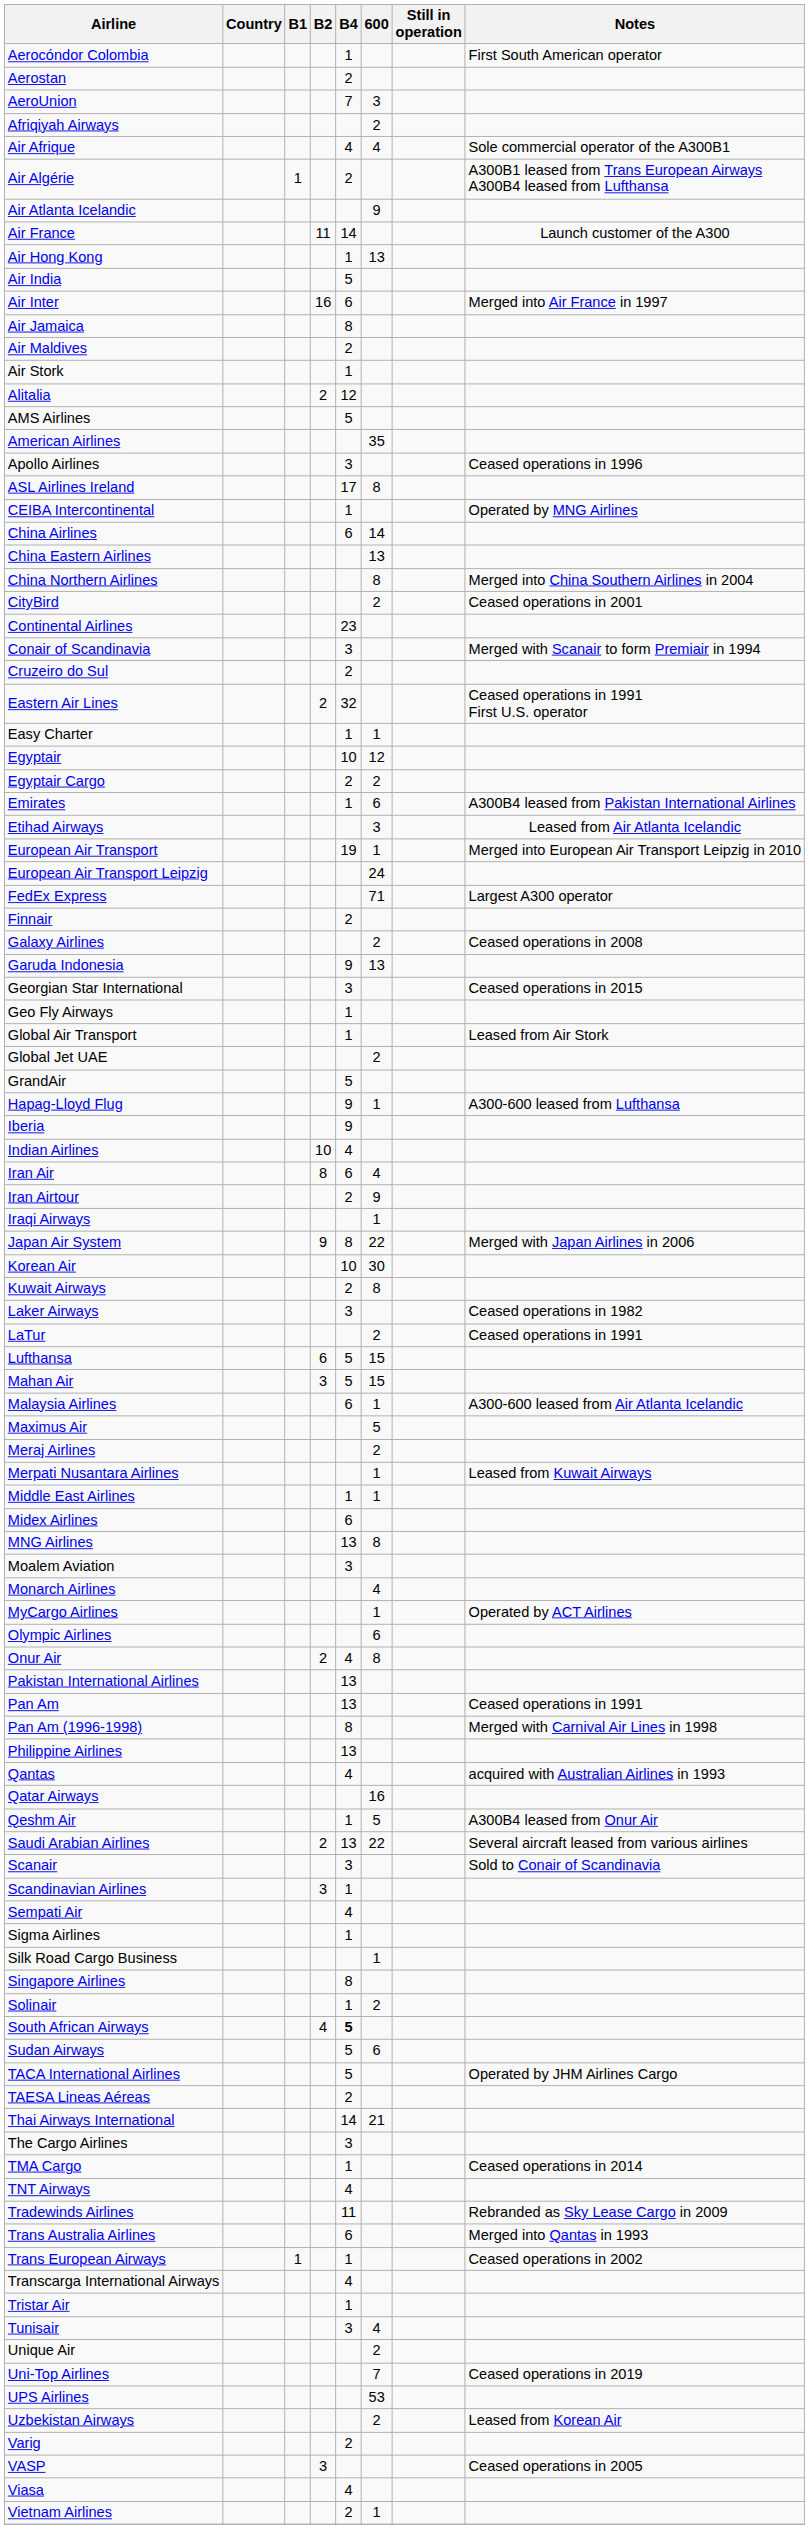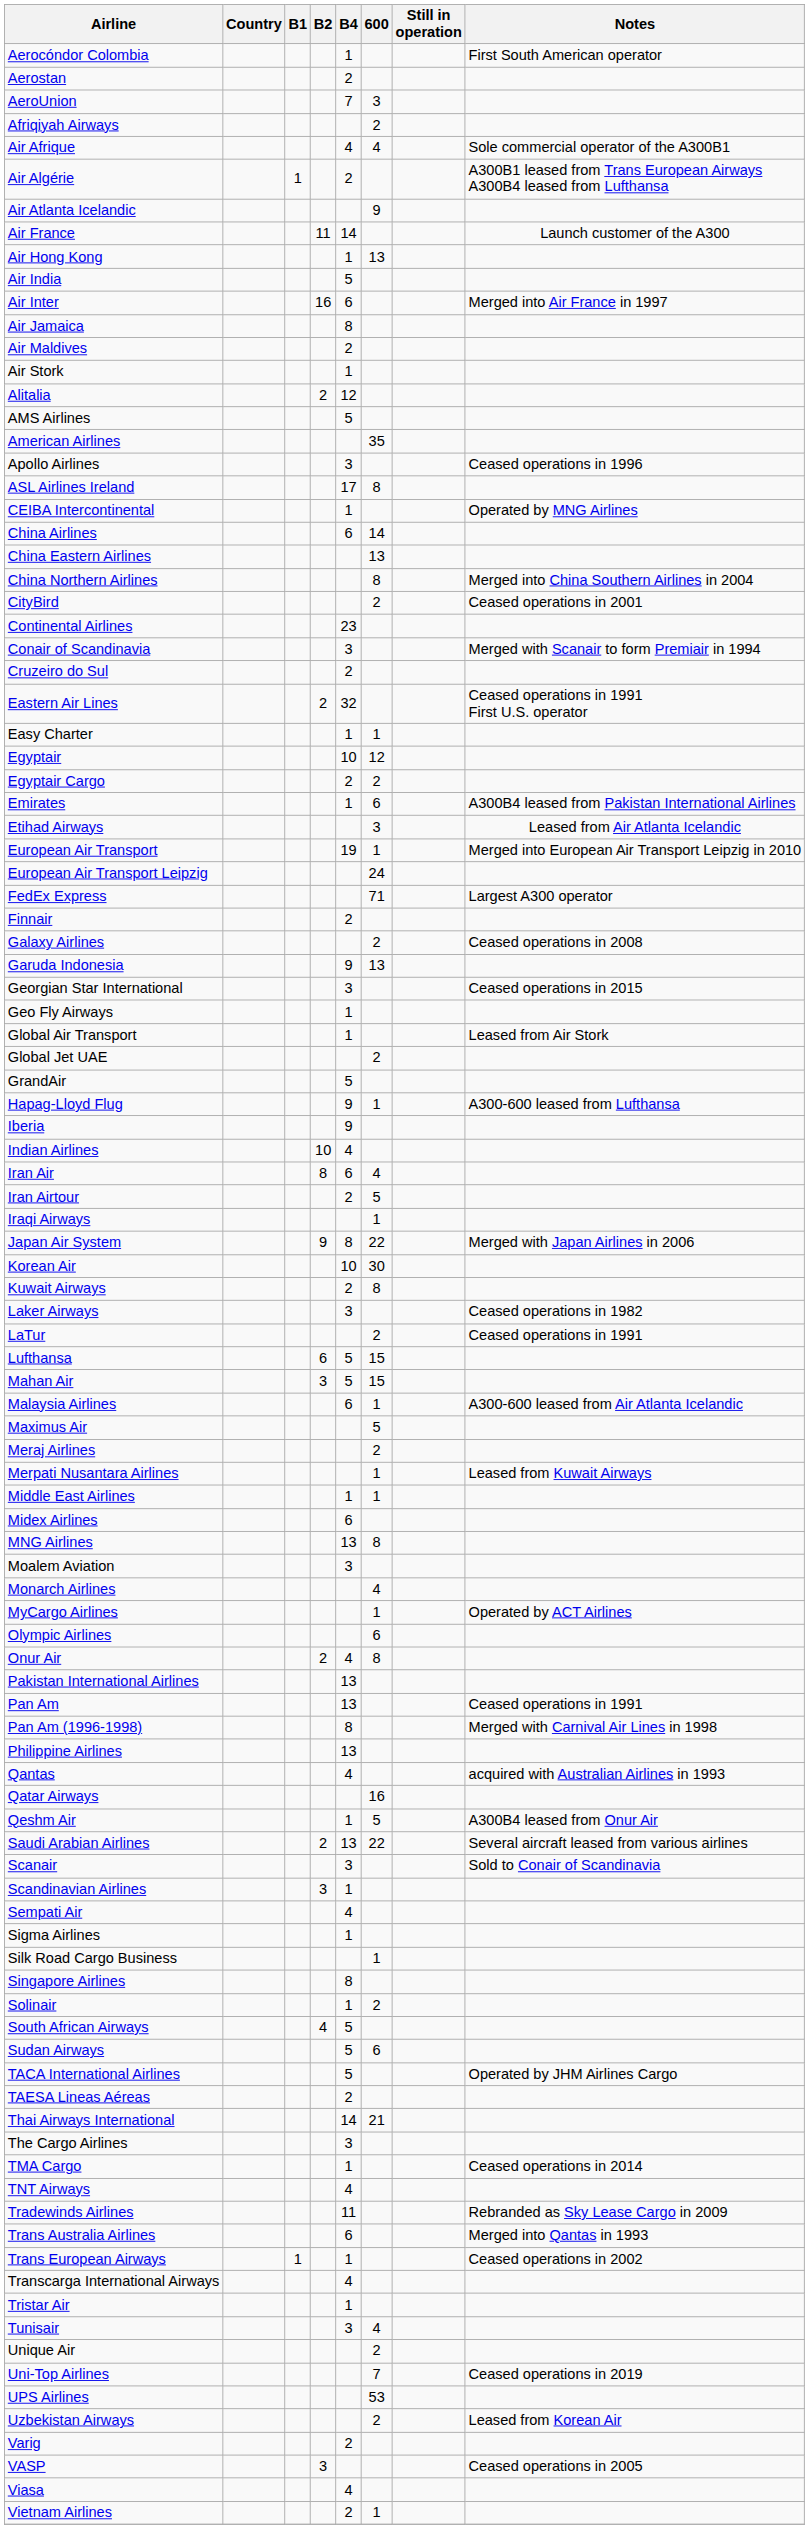Iran Airtour | 600: 9 -> 5
South African Airways | B4: bold -> normal
